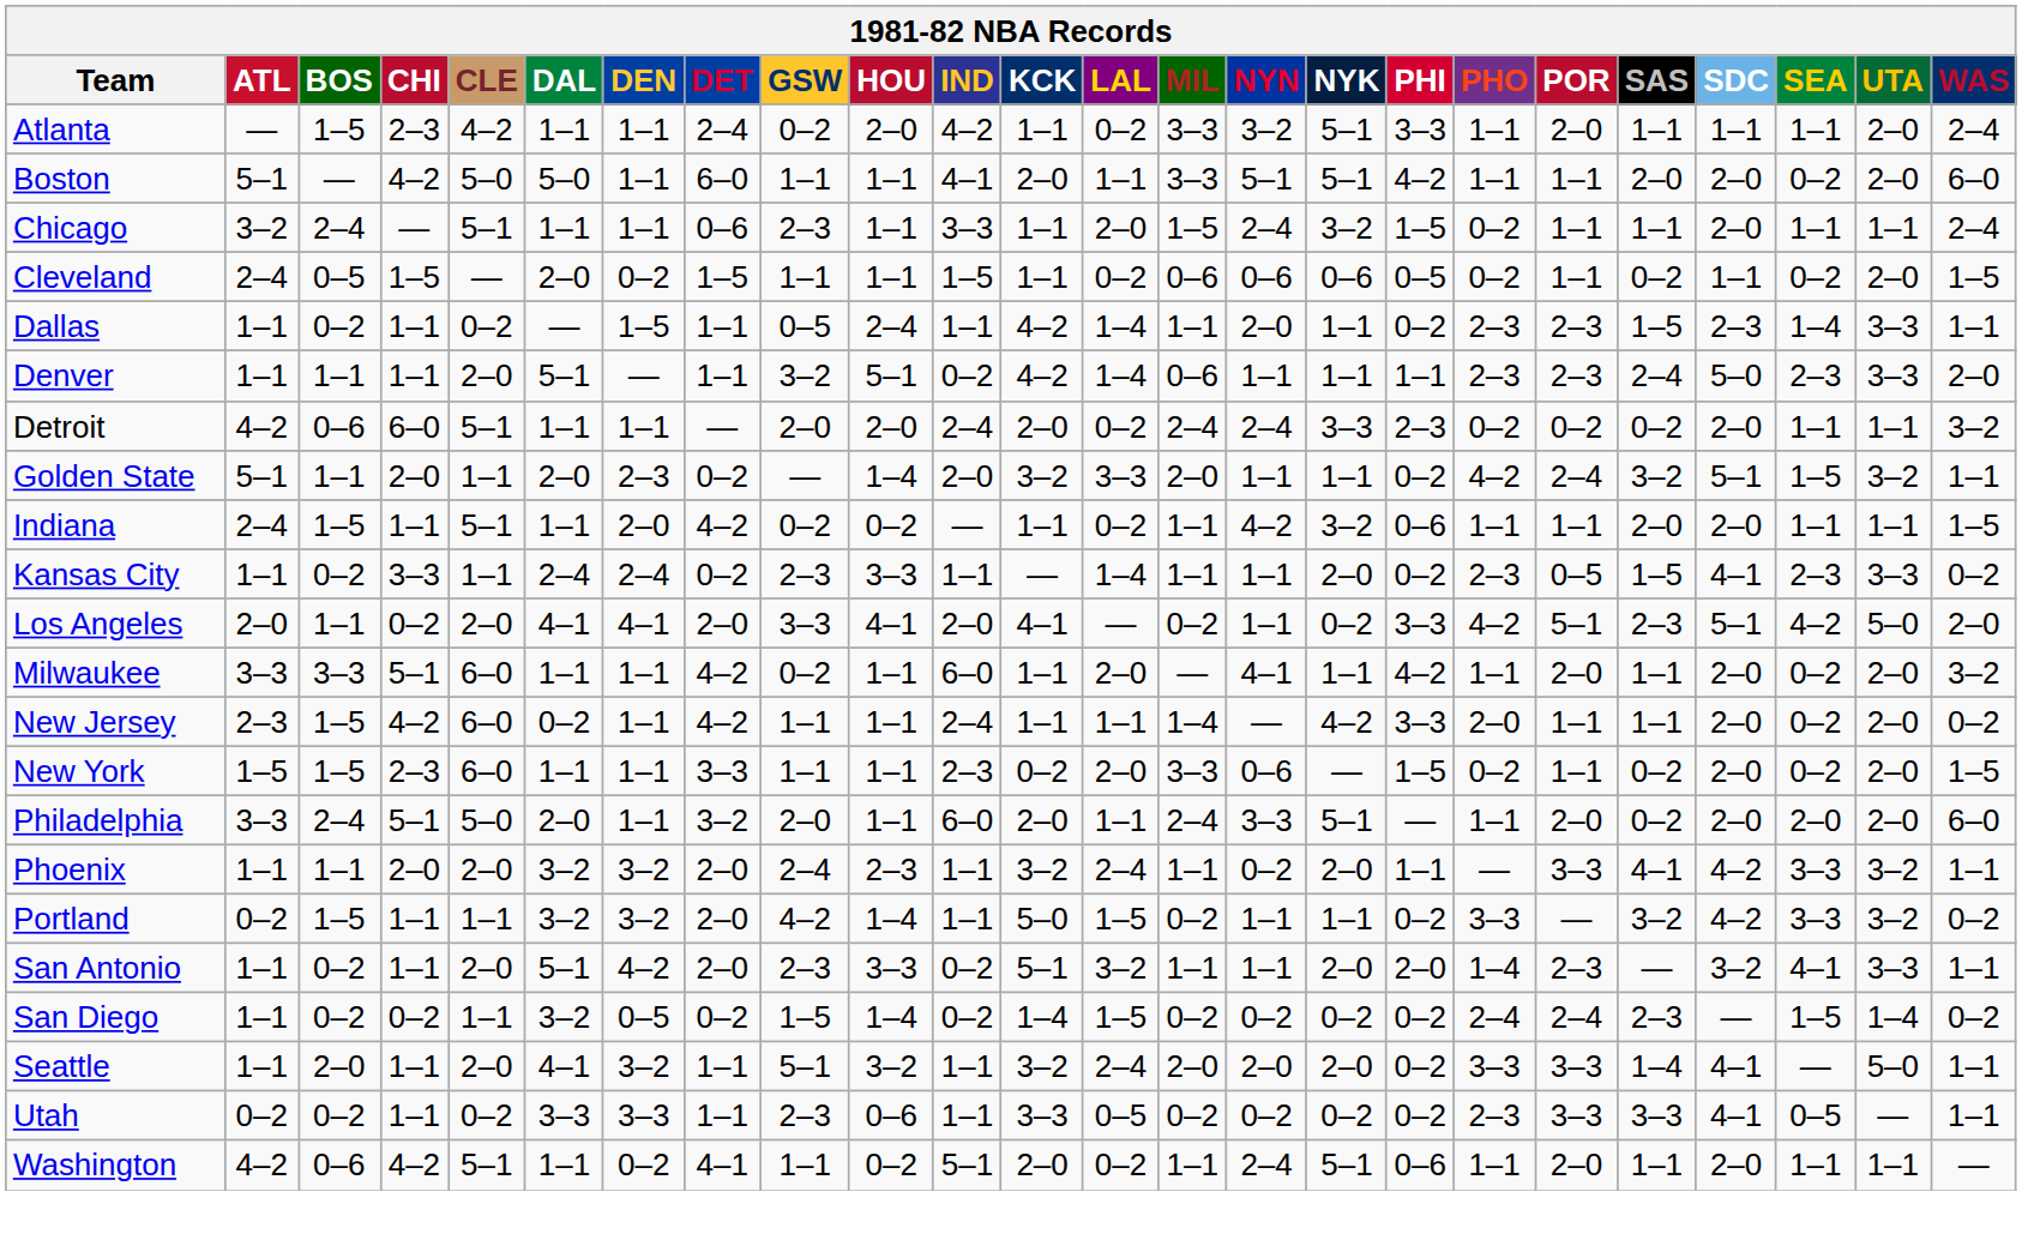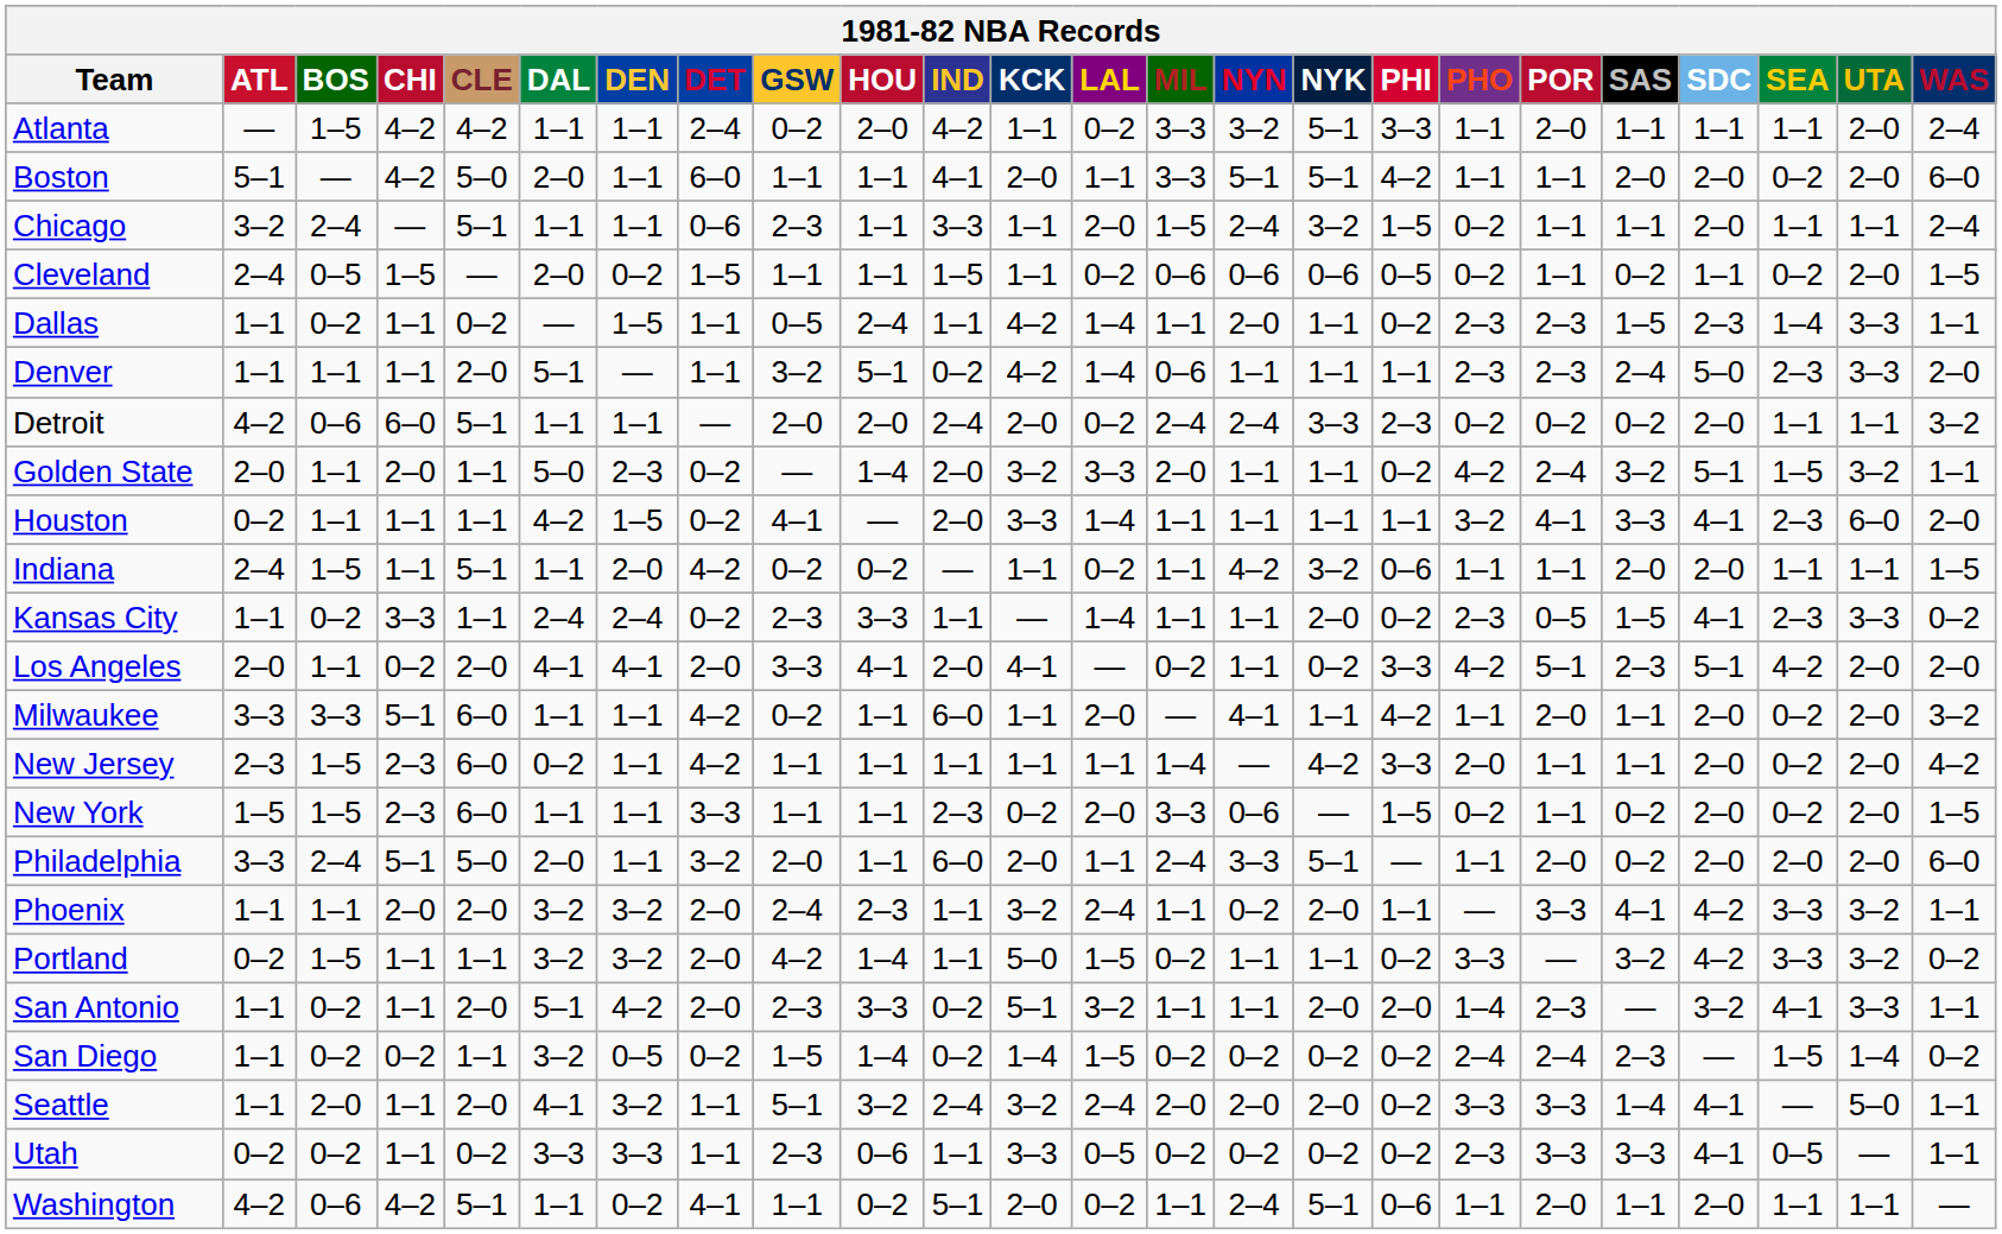Atlanta | CHI: 2–3 -> 4–2
Boston | DAL: 5–0 -> 2–0
Golden State | ATL: 5–1 -> 2–0
Golden State | DAL: 2–0 -> 5–0
+ row: Houston | 0–2 | 1–1 | 1–1 | 1–1 | 4–2 | 1–5 | 0–2 | 4–1 | — | 2–0 | 3–3 | 1–4 | 1–1 | 1–1 | 1–1 | 1–1 | 3–2 | 4–1 | 3–3 | 4–1 | 2–3 | 6–0 | 2–0
Los Angeles | UTA: 5–0 -> 2–0
New Jersey | CHI: 4–2 -> 2–3
New Jersey | IND: 2–4 -> 1–1
New Jersey | WAS: 0–2 -> 4–2
Seattle | IND: 1–1 -> 2–4
